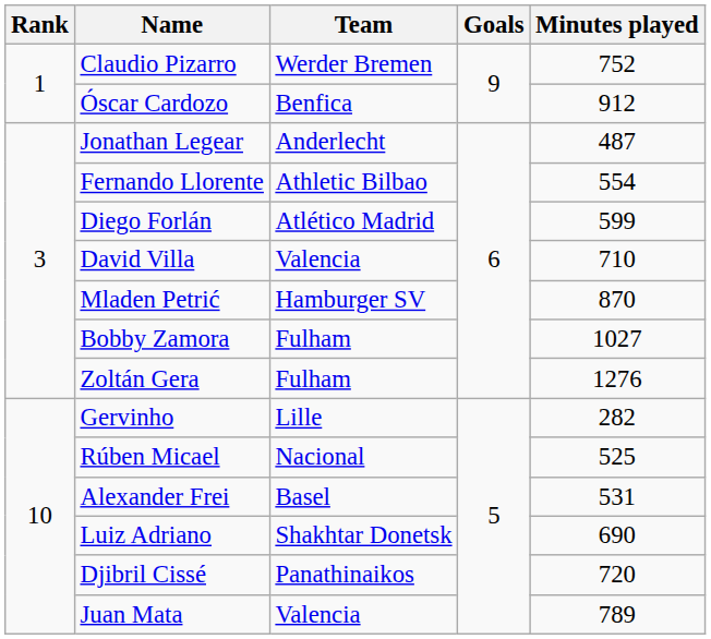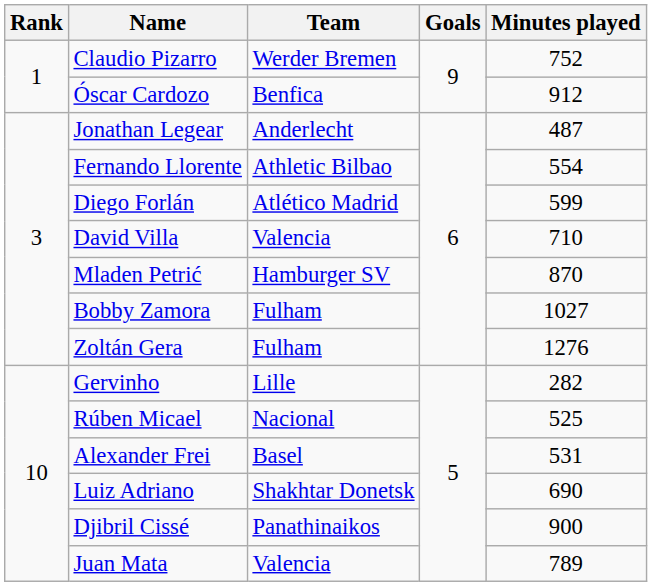Djibril Cissé | Minutes played: 720 -> 900
